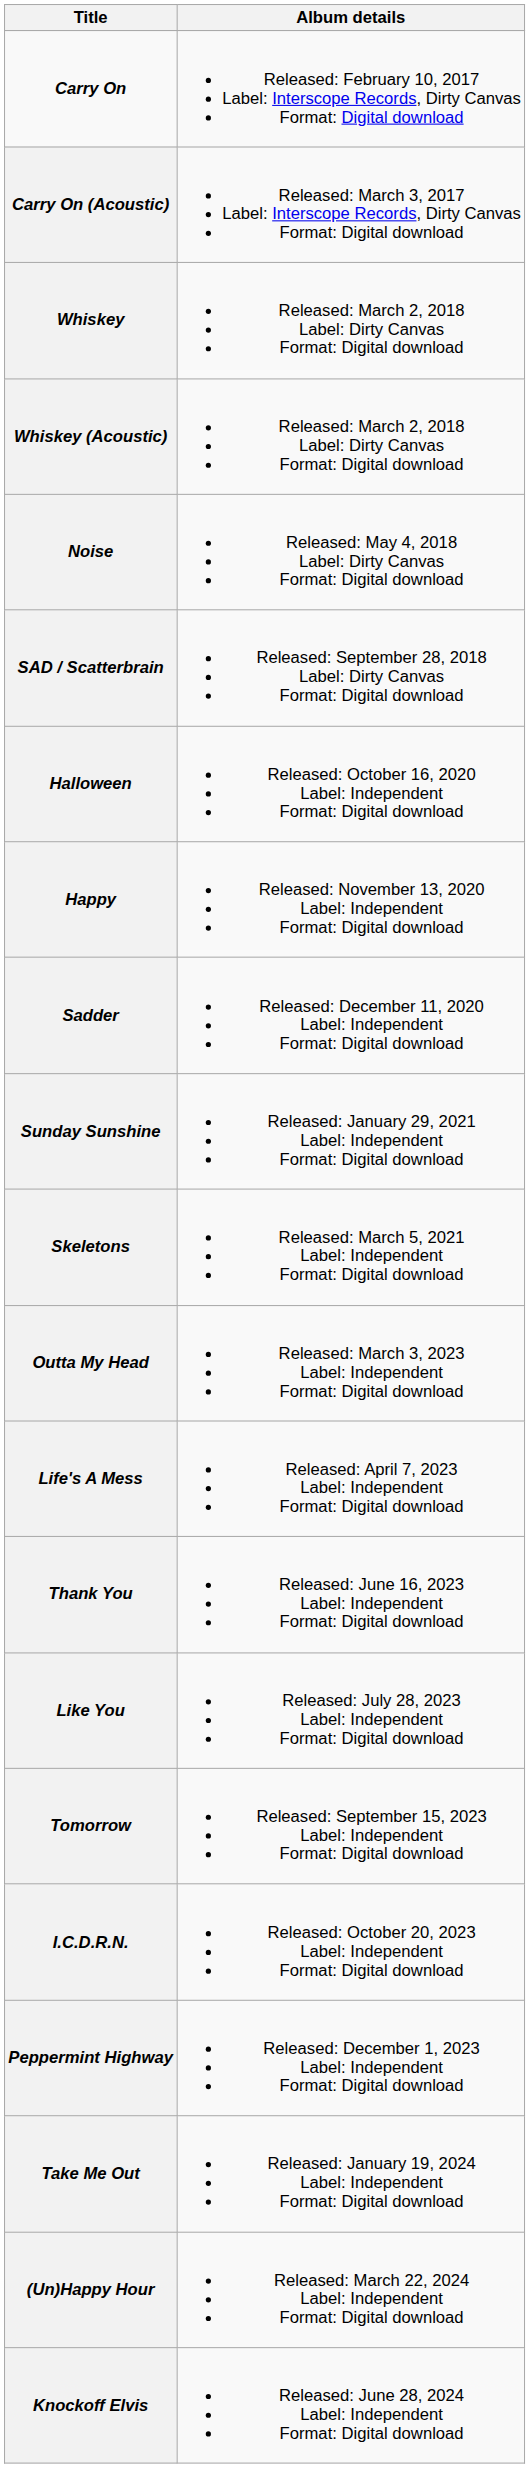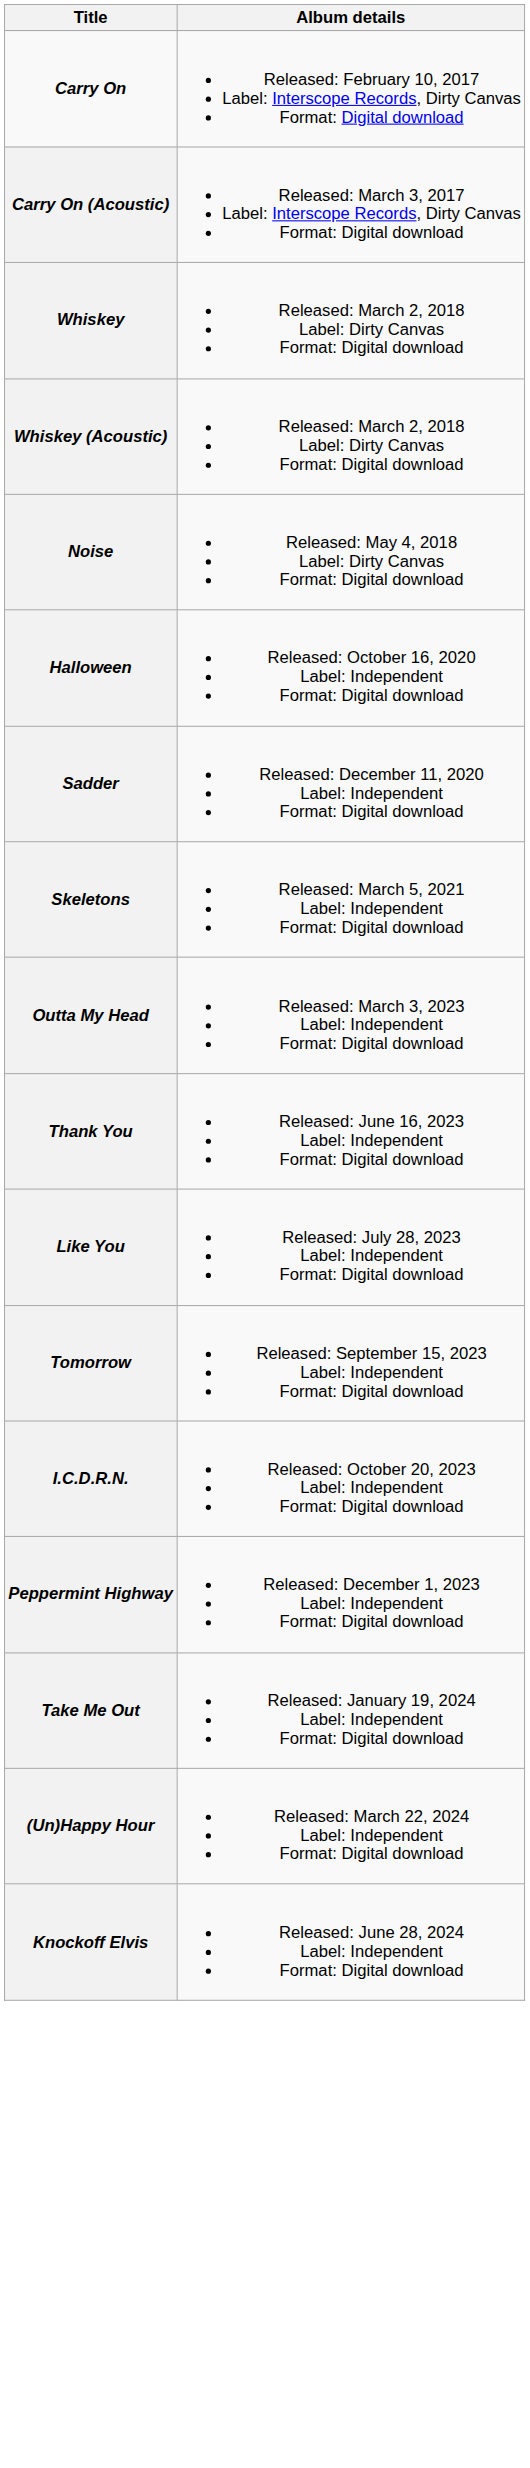- row: SAD / Scatterbrain | Released: September 28, 2018 Label: Dirty Canvas Format: Digital download
- row: Happy | Released: November 13, 2020 Label: Independent Format: Digital download
- row: Sunday Sunshine | Released: January 29, 2021 Label: Independent Format: Digital download
- row: Life's A Mess | Released: April 7, 2023 Label: Independent Format: Digital download
